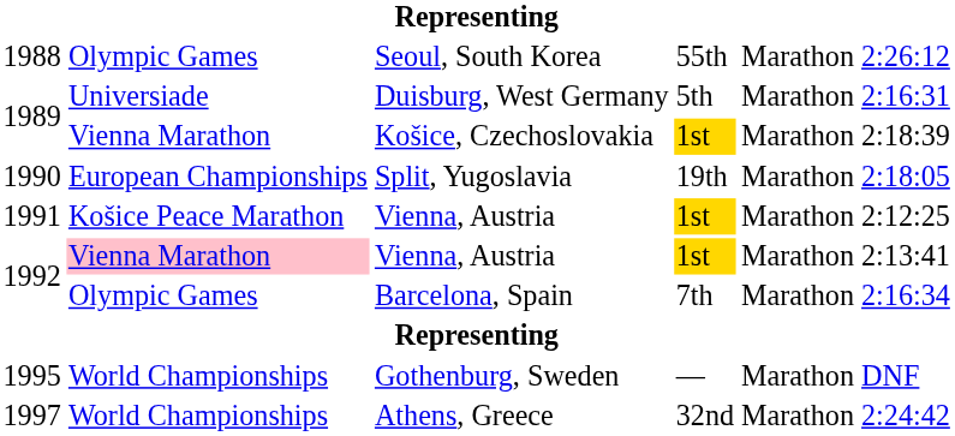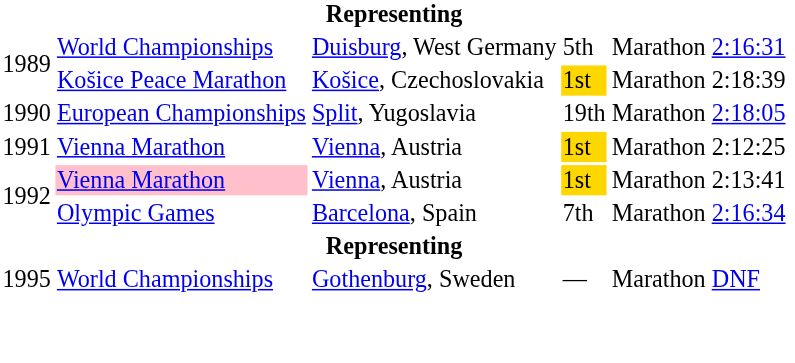- row: 1988 | Olympic Games | Seoul, South Korea | 55th | Marathon | 2:26:12
Duisburg, West Germany | column 2: Universiade -> World Championships
Košice, Czechoslovakia | column 2: Vienna Marathon -> Košice Peace Marathon
1991 / Vienna, Austria | column 2: Košice Peace Marathon -> Vienna Marathon
- row: 1997 | World Championships | Athens, Greece | 32nd | Marathon | 2:24:42
